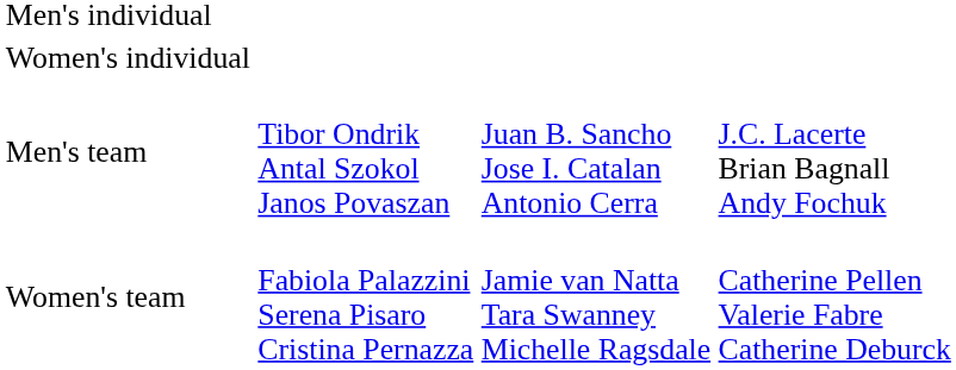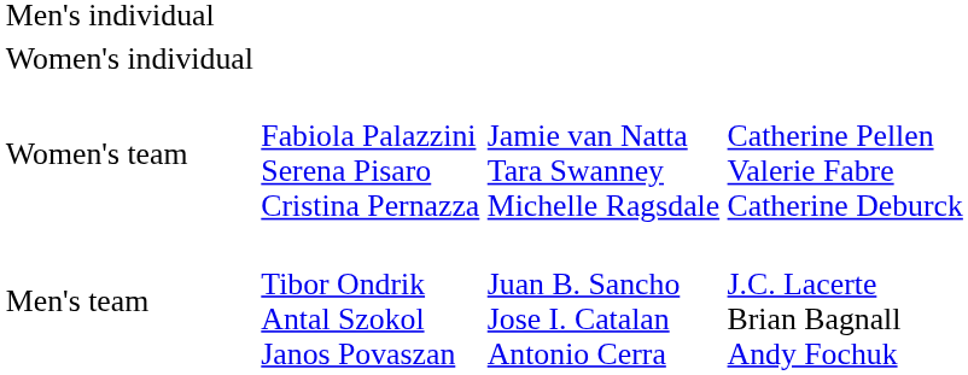rows swapped: Men's team <-> Women's team
